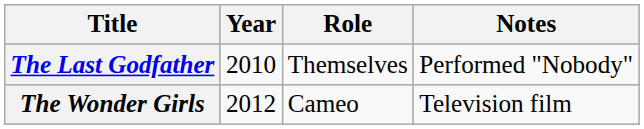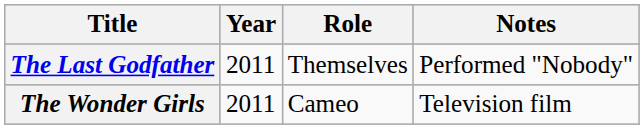The Last Godfather | Year: 2010 -> 2011
The Wonder Girls | Year: 2012 -> 2011
